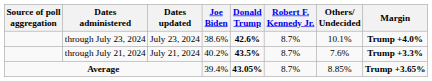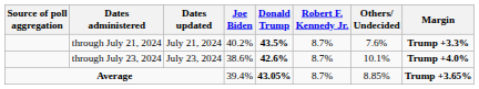rows swapped: through July 23, 2024 <-> through July 21, 2024
